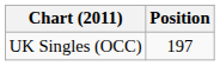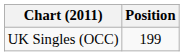UK Singles (OCC) | Position: 197 -> 199
